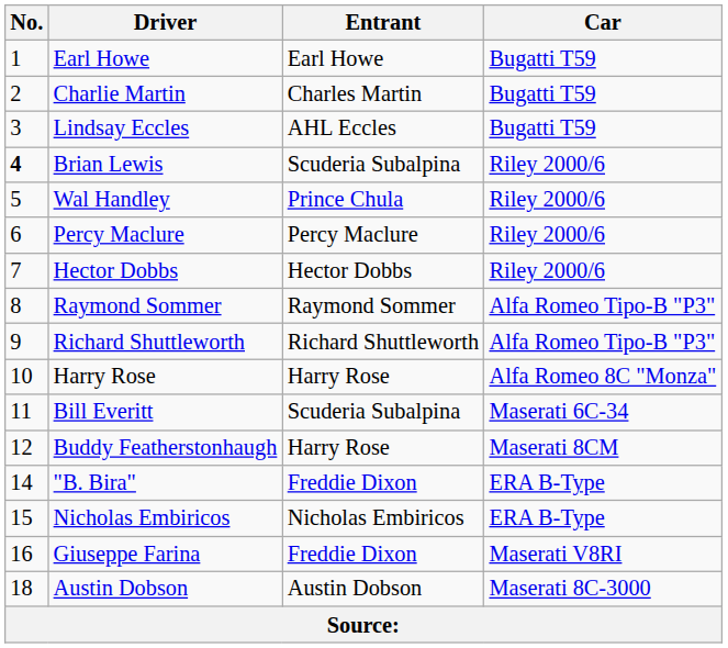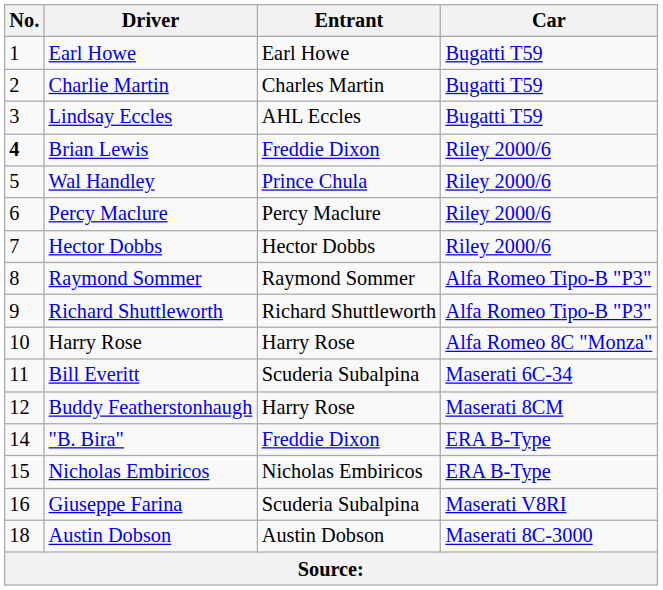Brian Lewis | Entrant: Scuderia Subalpina -> Freddie Dixon
Giuseppe Farina | Entrant: Freddie Dixon -> Scuderia Subalpina
